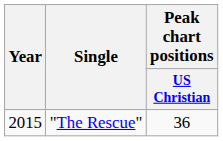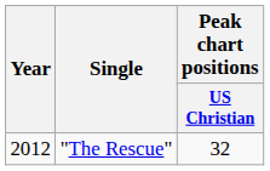"The Rescue" | Year: 2015 -> 2012
"The Rescue" | Peak chart positions / US Christian: 36 -> 32
